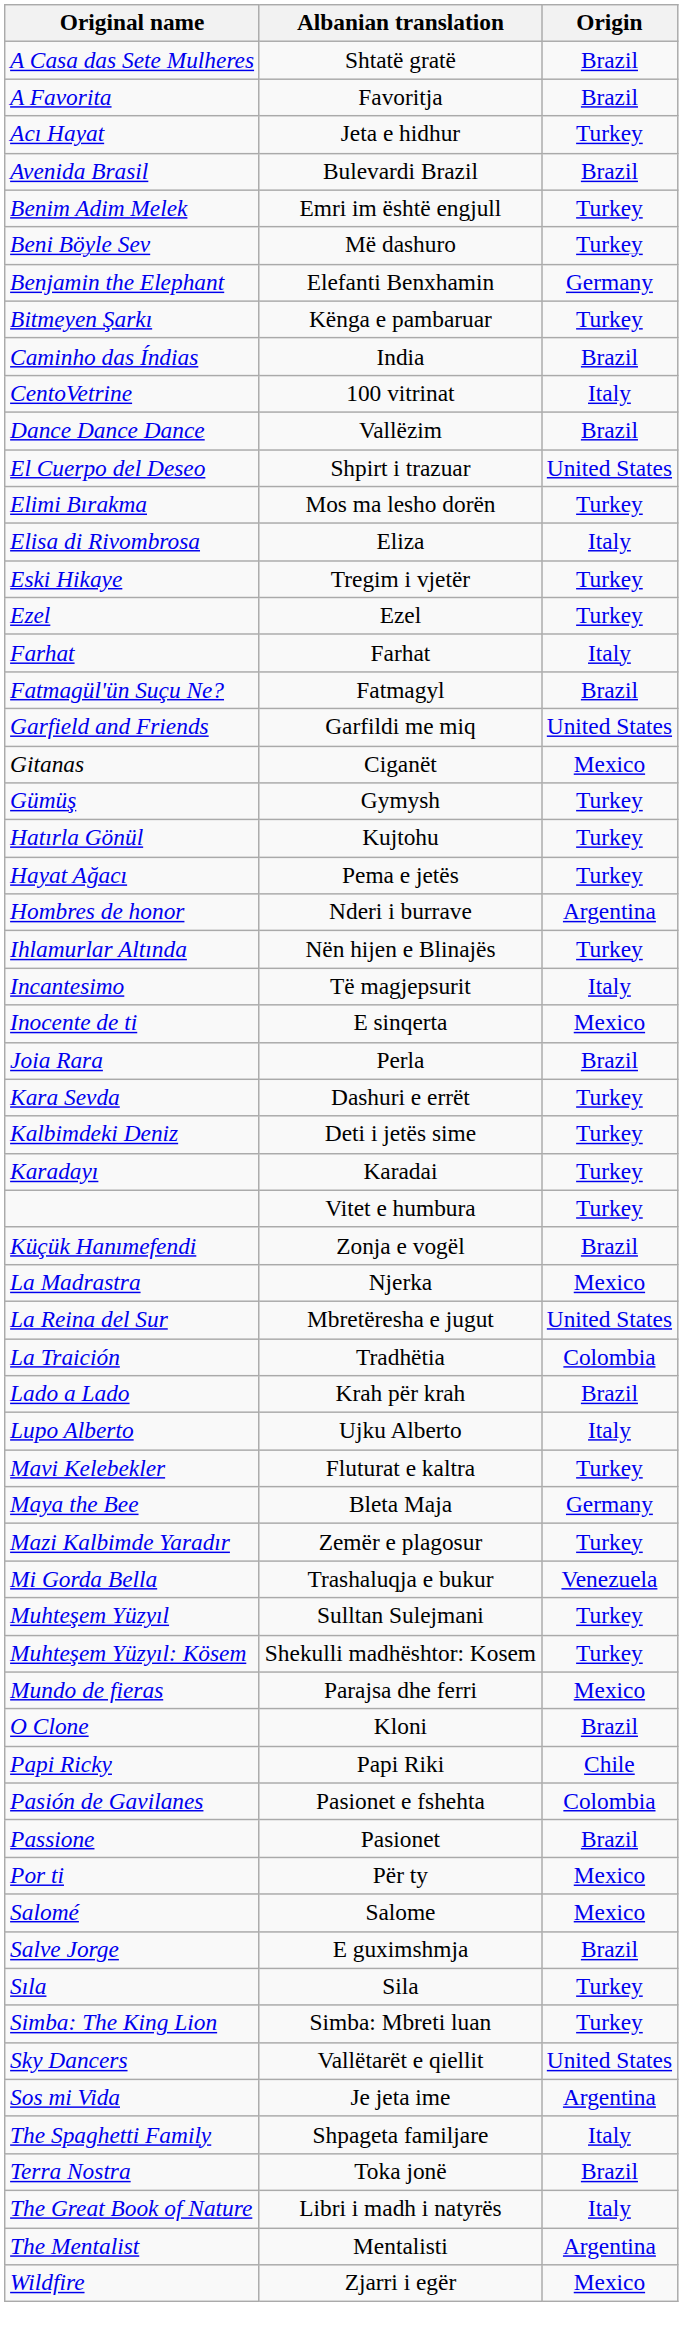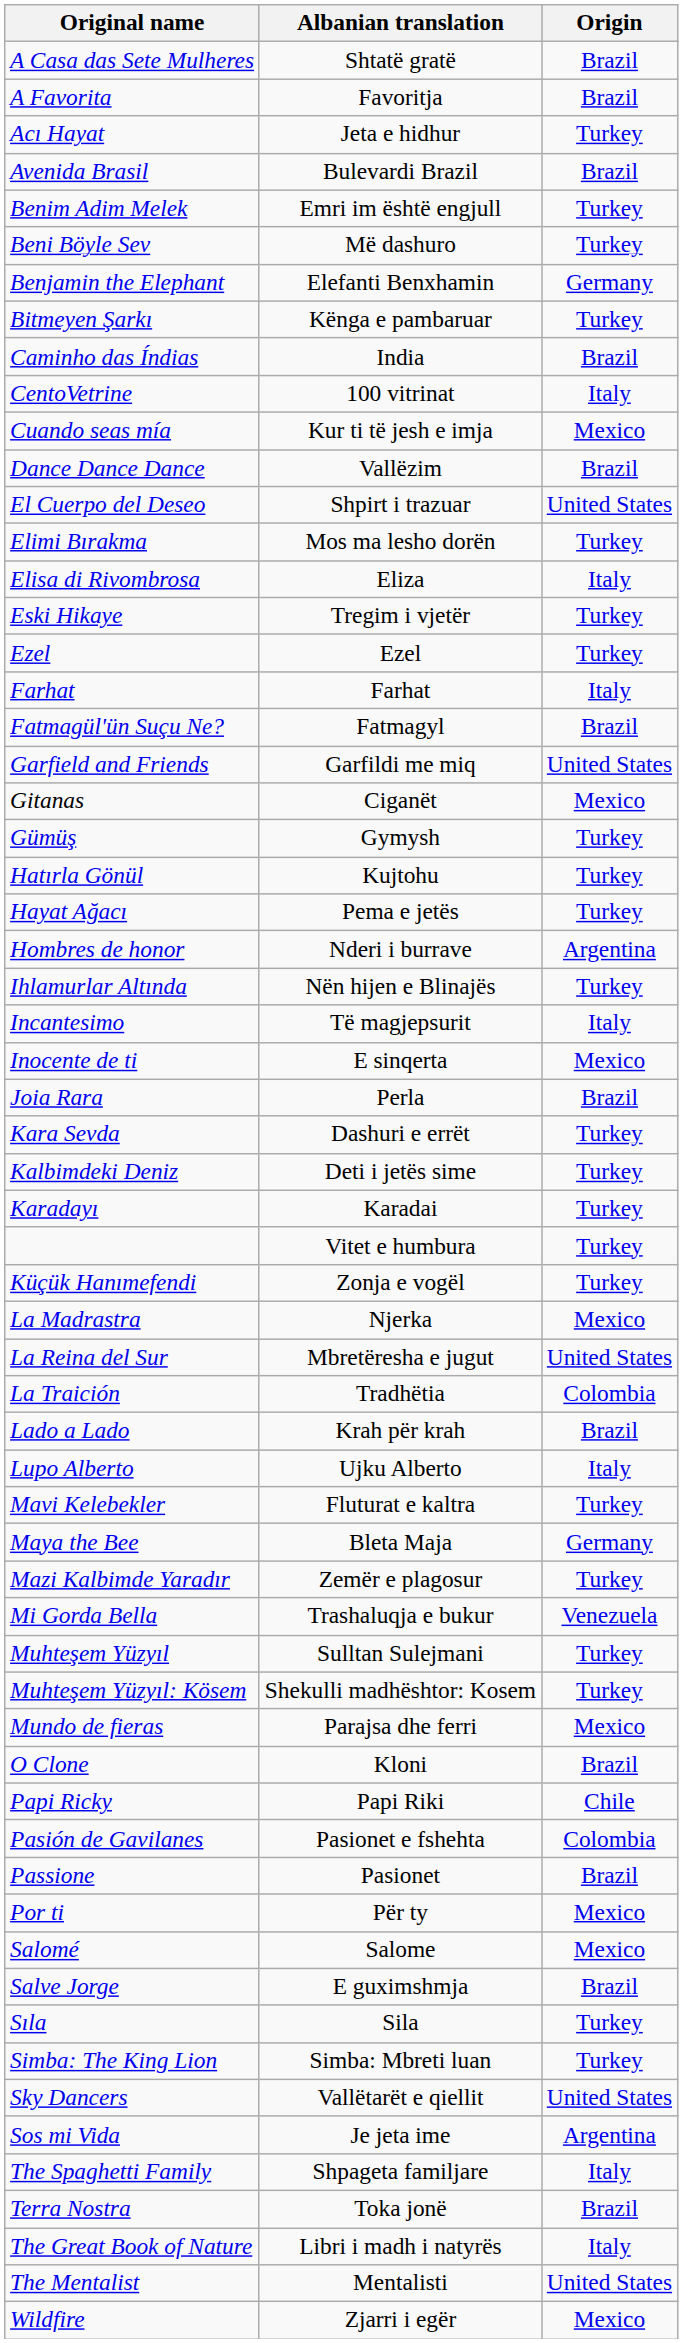+ row: Cuando seas mía | Kur ti të jesh e imja | Mexico
Küçük Hanımefendi | Origin: Brazil -> Turkey
The Mentalist | Origin: Argentina -> United States
